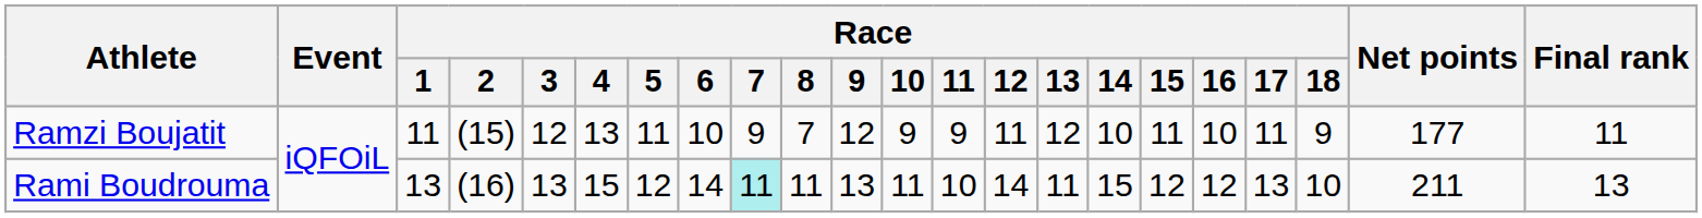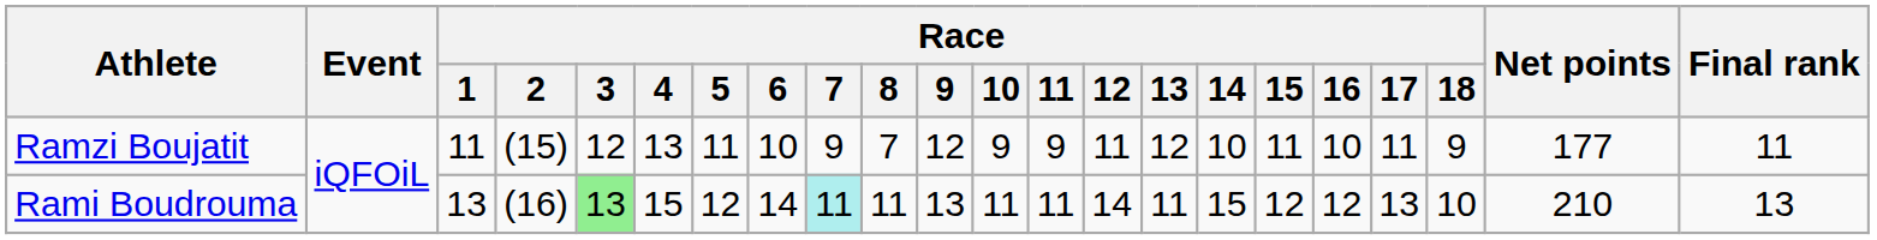Rami Boudrouma | Race / 3: no background -> lightgreen background
Rami Boudrouma | Race / 11: 10 -> 11
Rami Boudrouma | Net points: 211 -> 210
